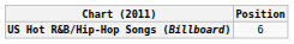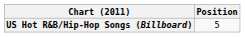US Hot R&B/Hip-Hop Songs (Billboard) | Position: 6 -> 5
